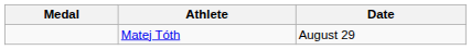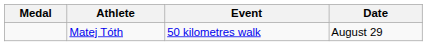+ column: Event | 50 kilometres walk
